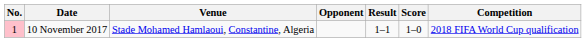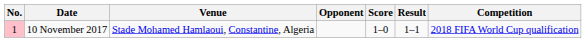columns swapped: Score <-> Result
